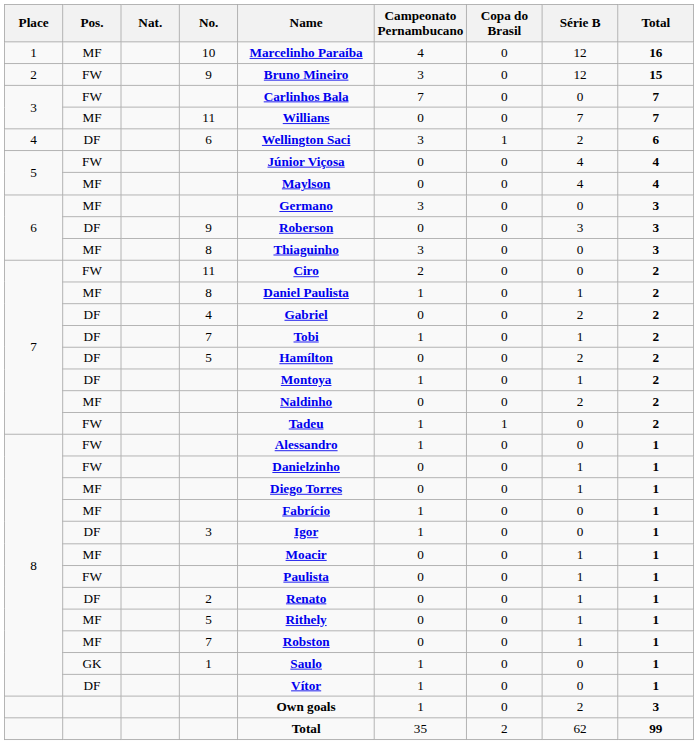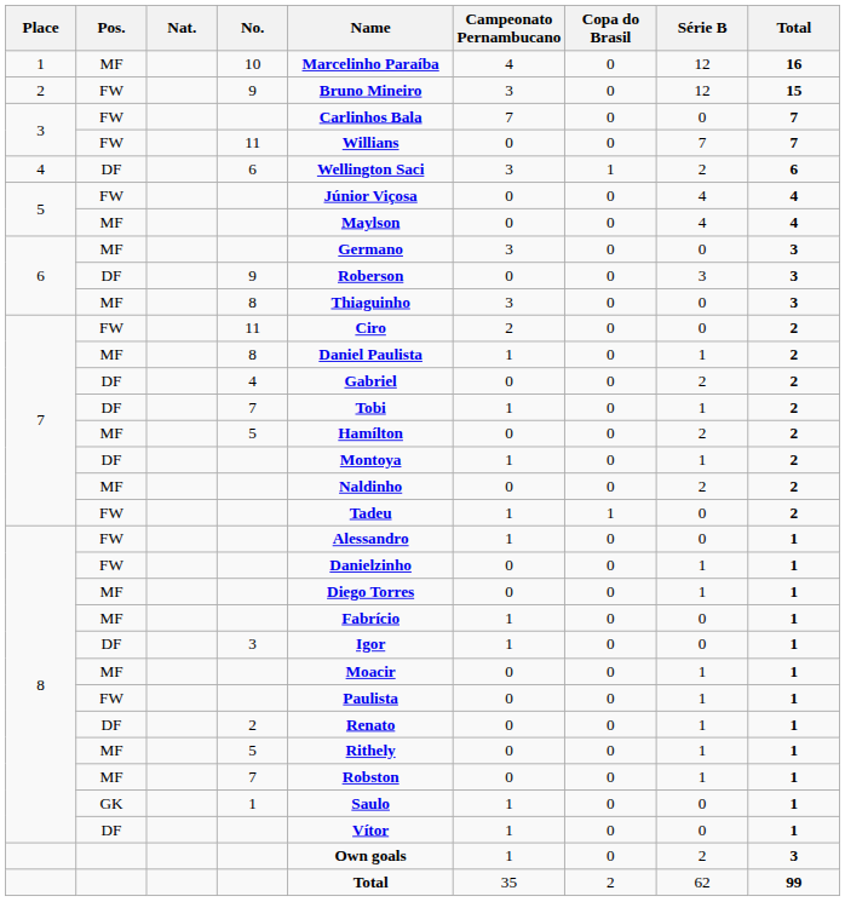3 / 11 | Pos.: MF -> FW
7 / 5 | Pos.: DF -> MF
